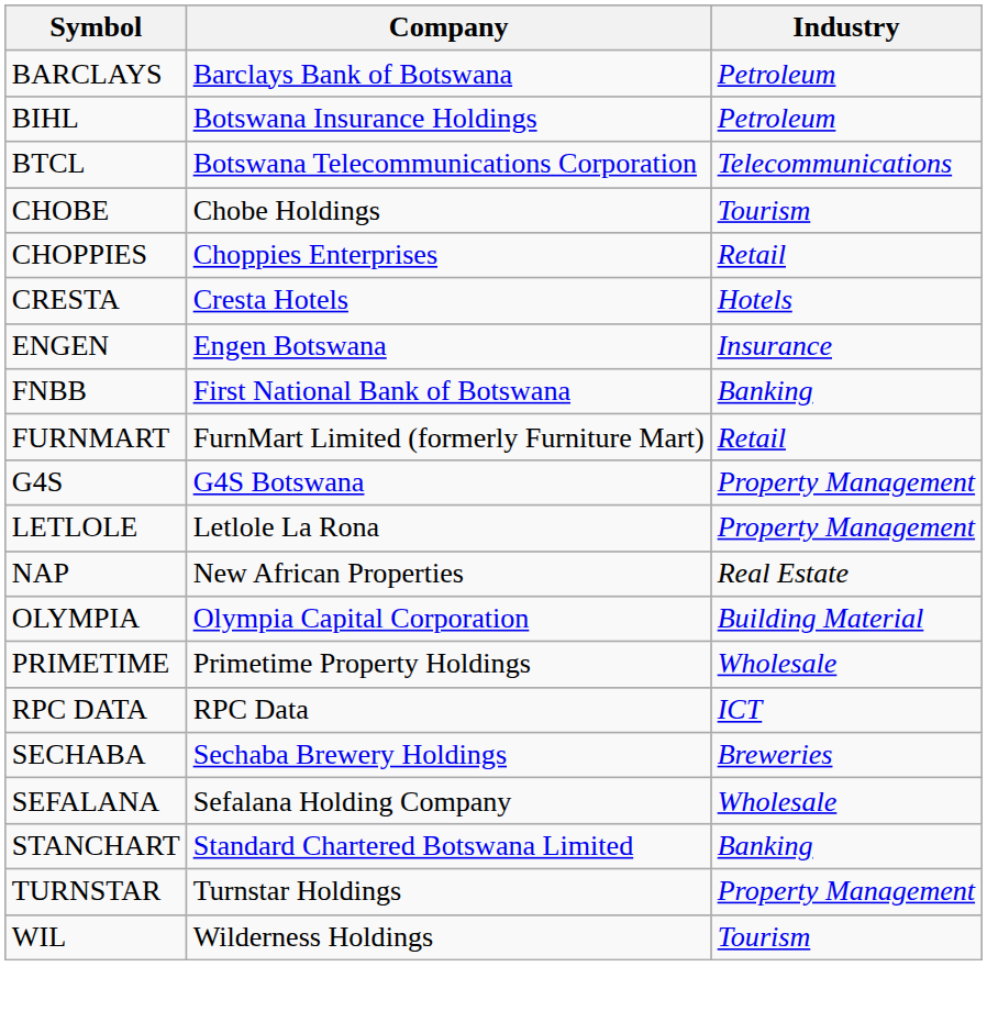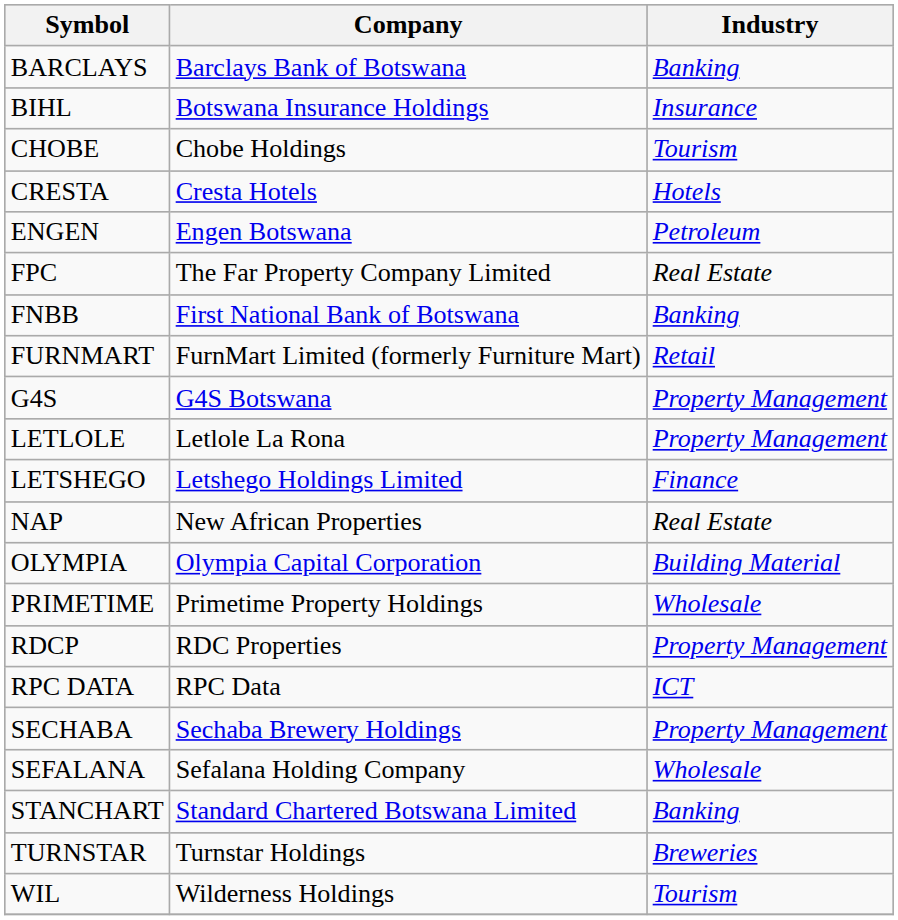BARCLAYS | Industry: Petroleum -> Banking
BIHL | Industry: Petroleum -> Insurance
- row: BTCL | Botswana Telecommunications Corporation | Telecommunications
- row: CHOPPIES | Choppies Enterprises | Retail
ENGEN | Industry: Insurance -> Petroleum
+ row: FPC | The Far Property Company Limited | Real Estate
+ row: LETSHEGO | Letshego Holdings Limited | Finance
+ row: RDCP | RDC Properties | Property Management
SECHABA | Industry: Breweries -> Property Management
TURNSTAR | Industry: Property Management -> Breweries
